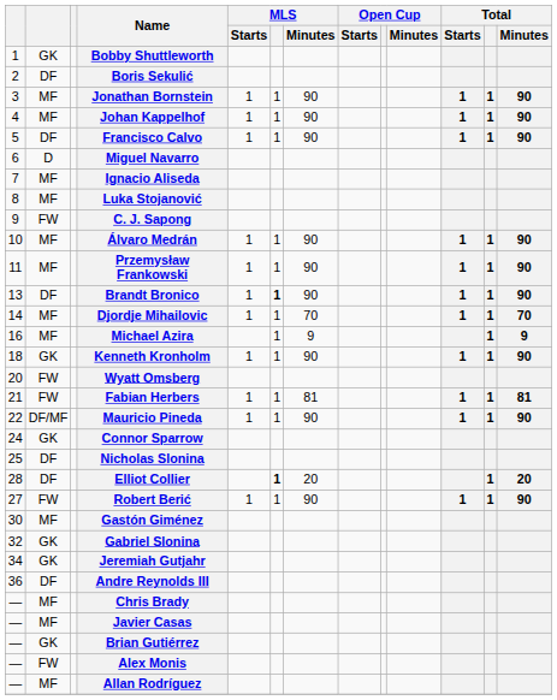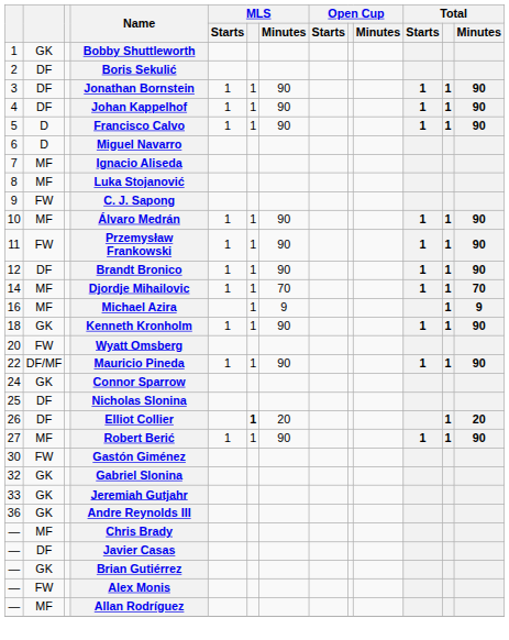Jonathan Bornstein | column 2: MF -> DF
Johan Kappelhof | column 2: MF -> DF
Francisco Calvo | column 2: DF -> D
Przemysław Frankowski | column 2: MF -> FW
Brandt Bronico | column 1: 13 -> 12
Brandt Bronico | MLS: bold -> normal
- row: 21 | FW | Fabian Herbers | 1 | 1 | 81 | 1 | 1 | 81
Elliot Collier | column 1: 28 -> 26
Robert Berić | column 2: FW -> MF
Gastón Giménez | column 2: MF -> FW
Jeremiah Gutjahr | column 1: 34 -> 33
Andre Reynolds III | column 2: DF -> GK
Javier Casas | column 2: MF -> DF
